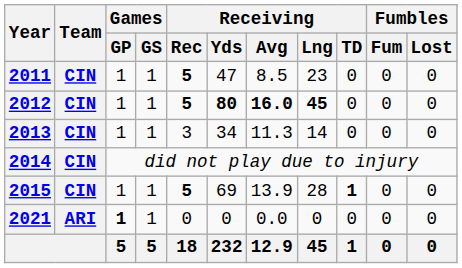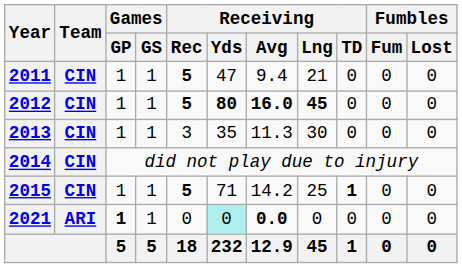2011 | Receiving / Avg: 8.5 -> 9.4
2011 | Receiving / Lng: 23 -> 21
2013 | Receiving / Yds: 34 -> 35
2013 | Receiving / Lng: 14 -> 30
2015 | Receiving / Yds: 69 -> 71
2015 | Receiving / Avg: 13.9 -> 14.2
2015 | Receiving / Lng: 28 -> 25
2021 | Receiving / Yds: no background -> paleturquoise background
2021 | Receiving / Avg: normal -> bold
